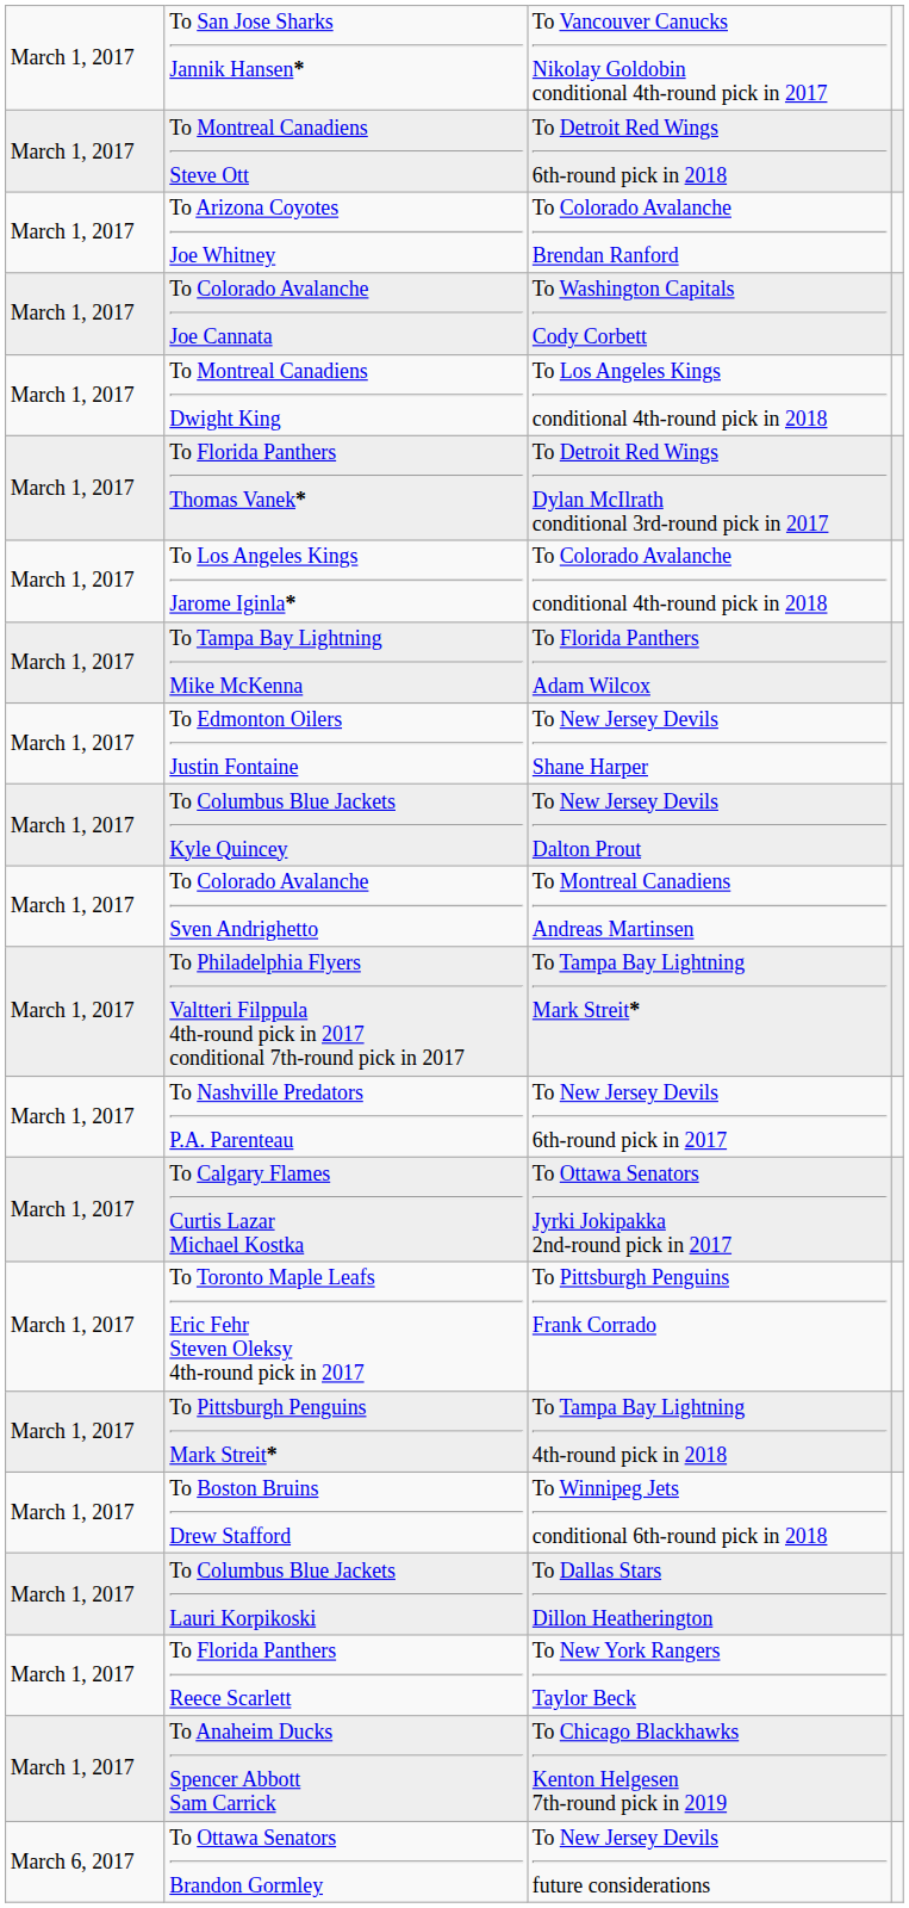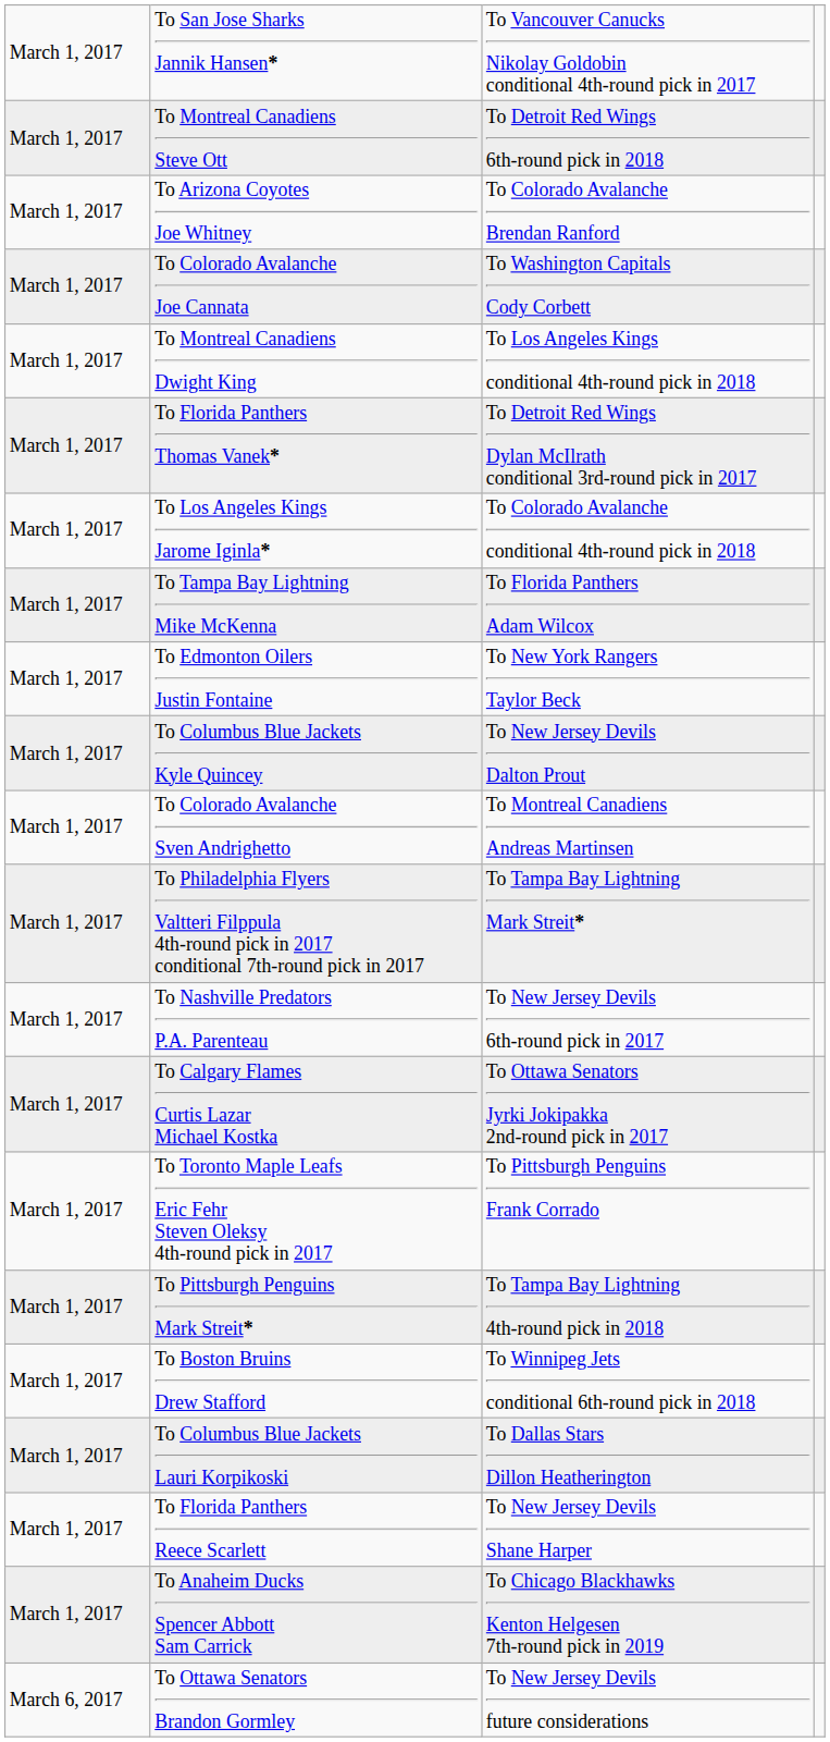To Edmonton Oilers Justin Fontaine | column 3: To New Jersey Devils Shane Harper -> To New York Rangers Taylor Beck
To Florida Panthers Reece Scarlett | column 3: To New York Rangers Taylor Beck -> To New Jersey Devils Shane Harper
